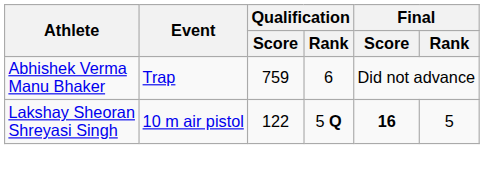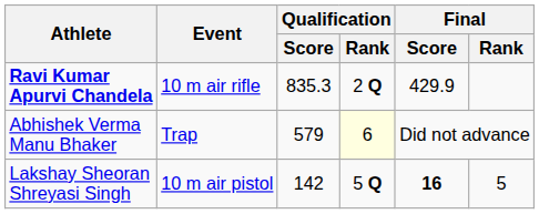+ row: Ravi Kumar Apurvi Chandela | 10 m air rifle | 835.3 | 2 Q | 429.9
Abhishek Verma Manu Bhaker | Qualification / Score: 759 -> 579
Abhishek Verma Manu Bhaker | Qualification / Rank: no background -> lightyellow background
Lakshay Sheoran Shreyasi Singh | Qualification / Score: 122 -> 142
